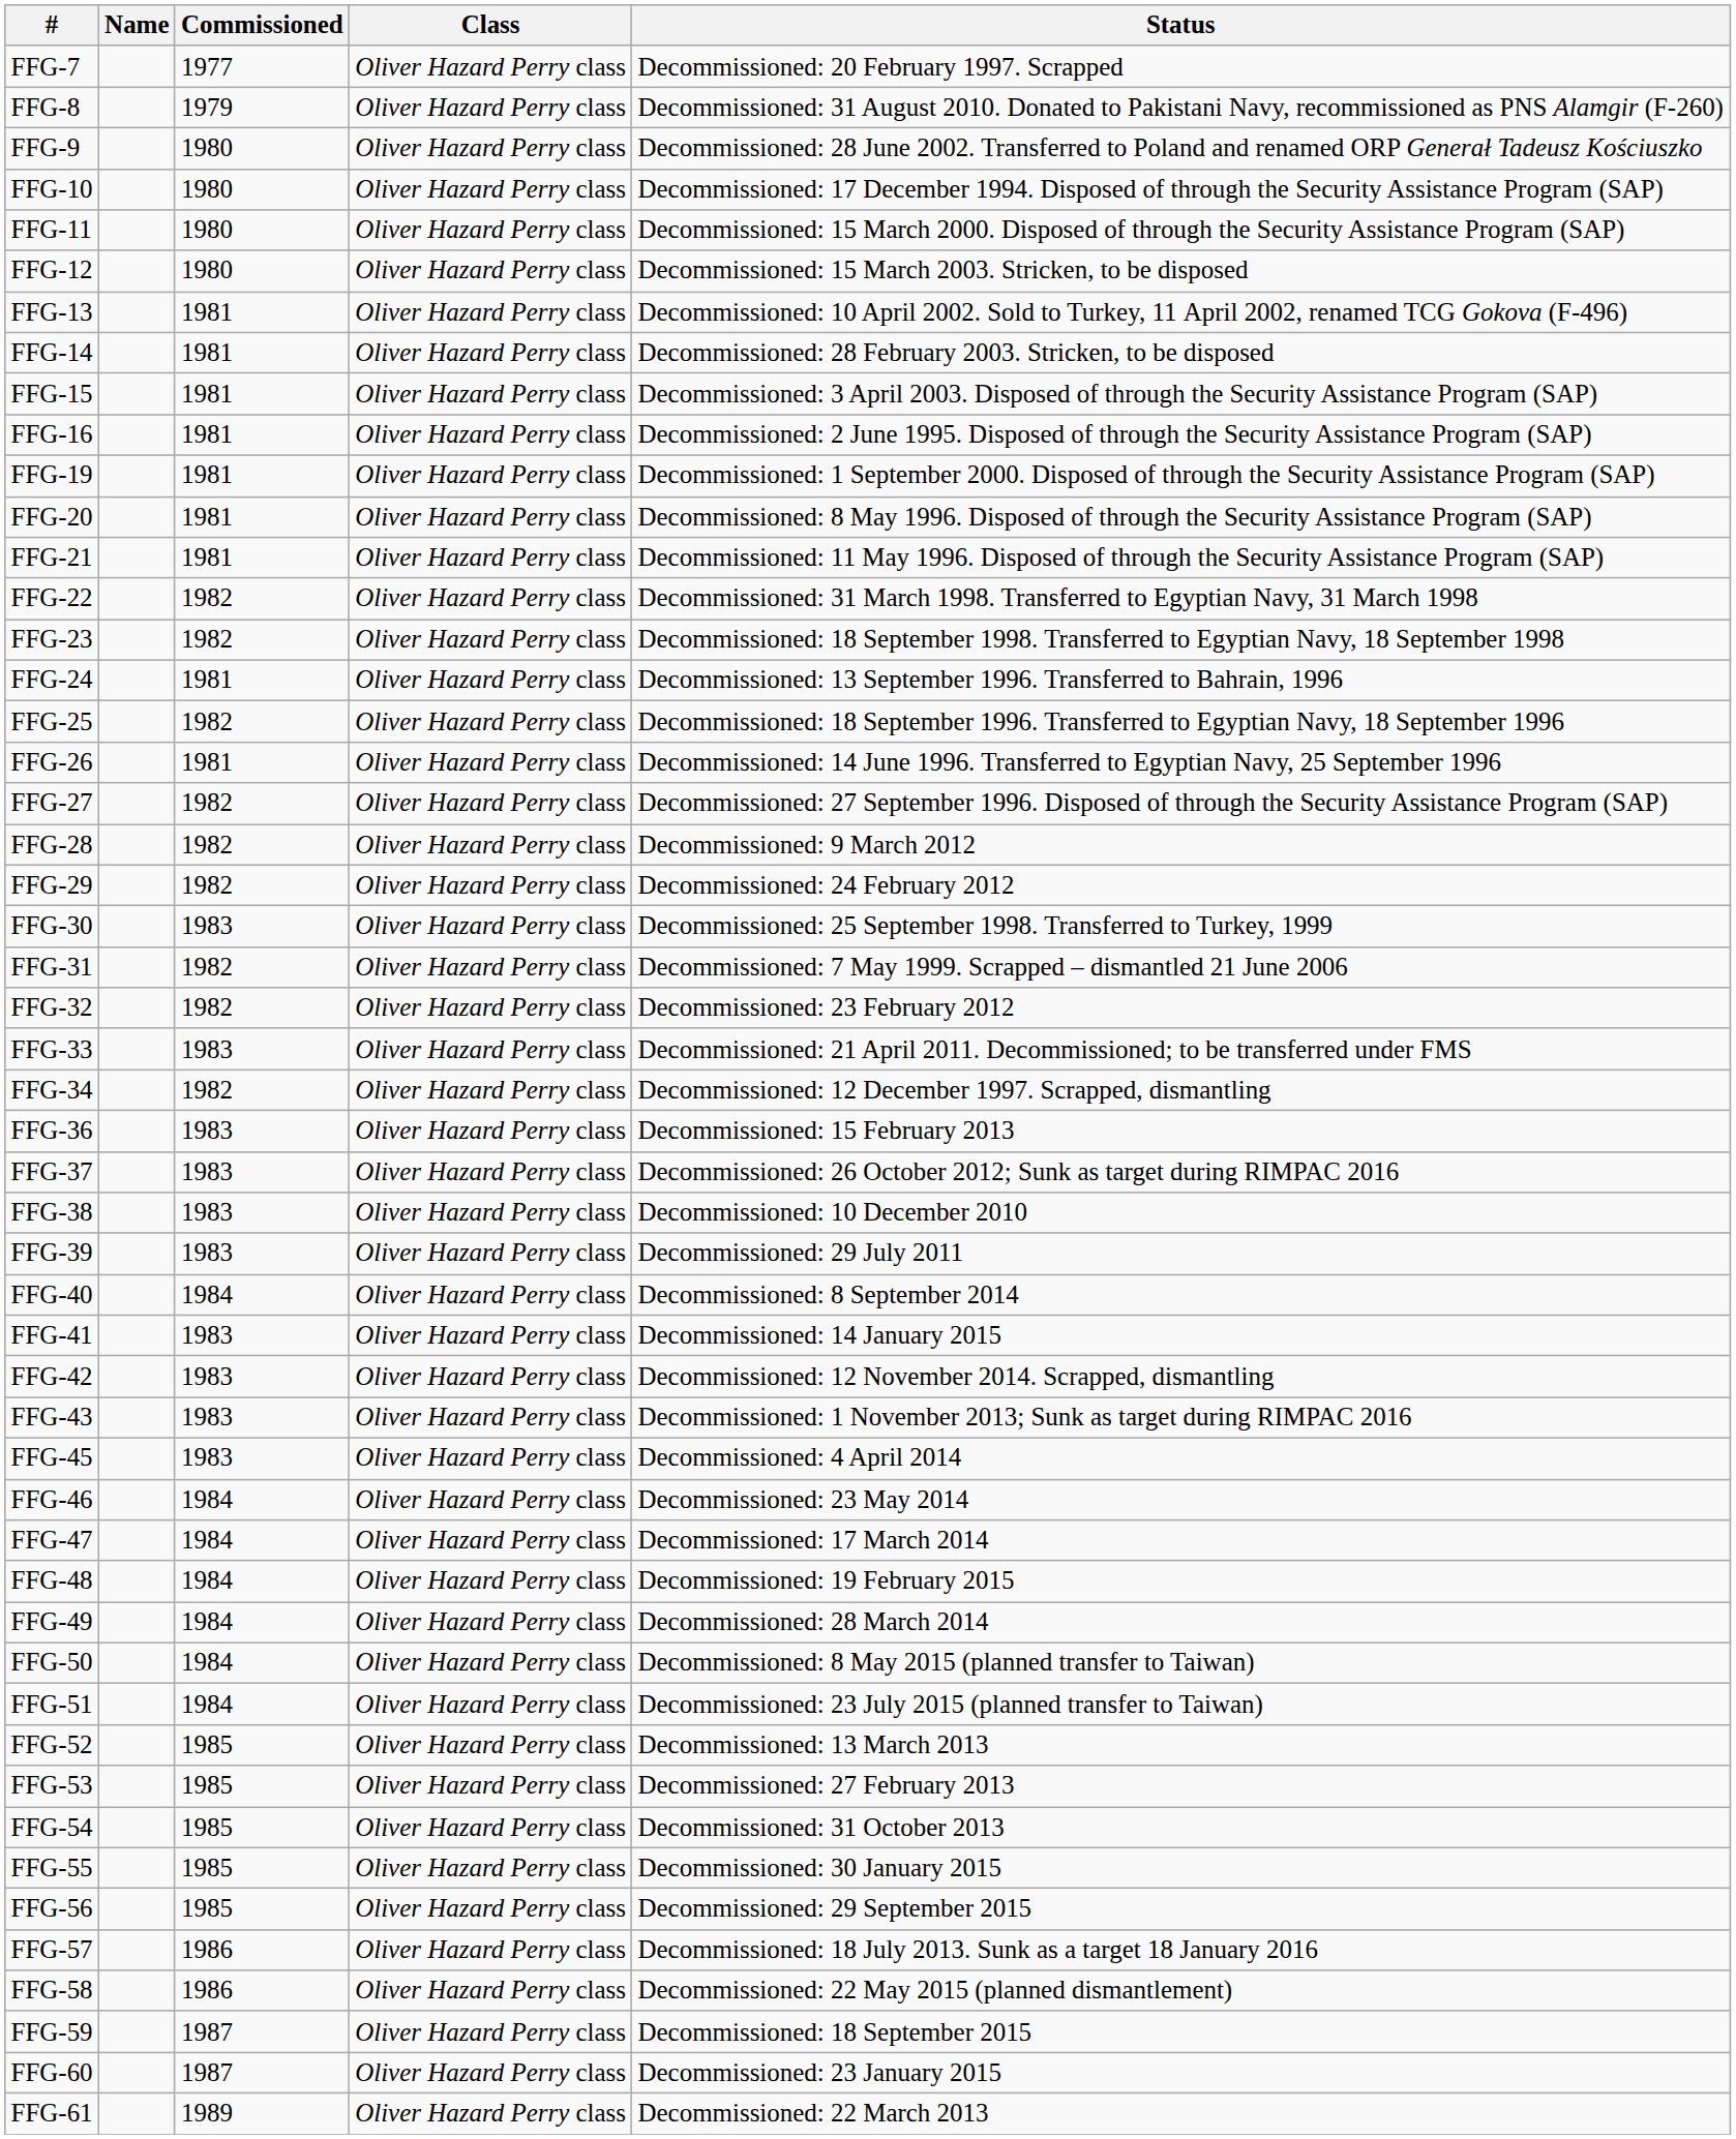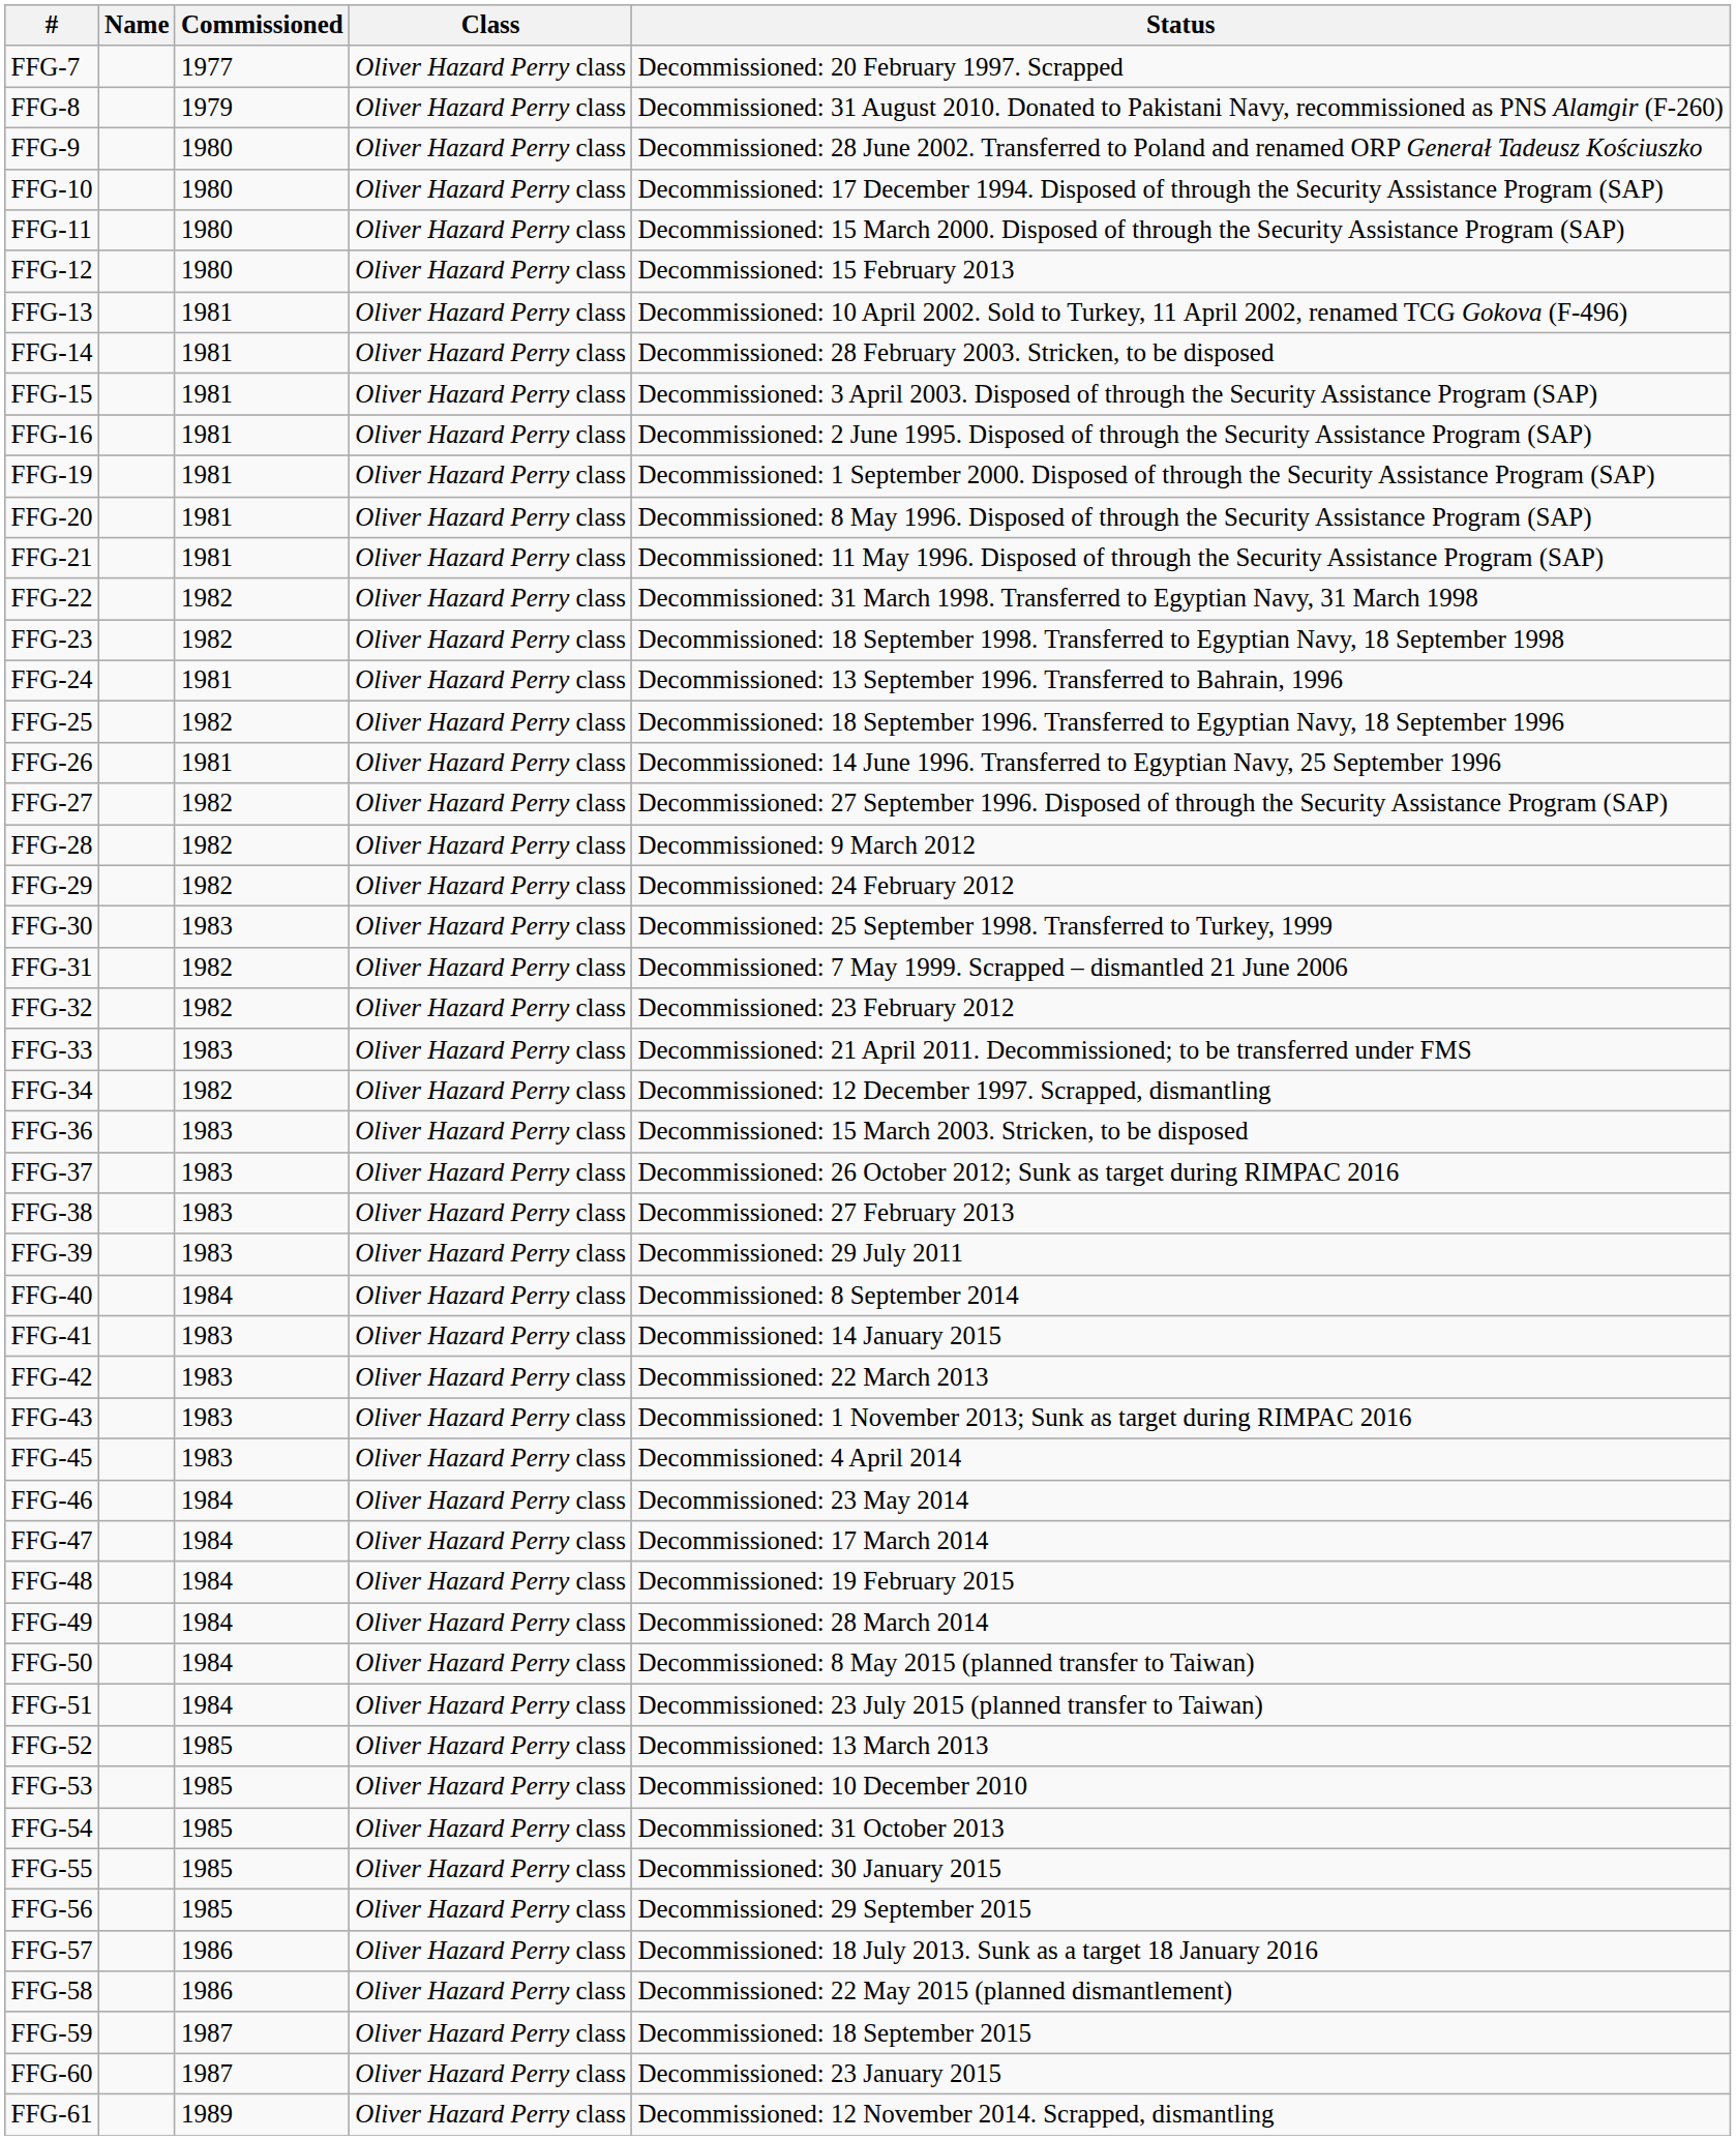FFG-12 | Status: Decommissioned: 15 March 2003. Stricken, to be disposed -> Decommissioned: 15 February 2013
FFG-36 | Status: Decommissioned: 15 February 2013 -> Decommissioned: 15 March 2003. Stricken, to be disposed
FFG-38 | Status: Decommissioned: 10 December 2010 -> Decommissioned: 27 February 2013
FFG-42 | Status: Decommissioned: 12 November 2014. Scrapped, dismantling -> Decommissioned: 22 March 2013
FFG-53 | Status: Decommissioned: 27 February 2013 -> Decommissioned: 10 December 2010
FFG-61 | Status: Decommissioned: 22 March 2013 -> Decommissioned: 12 November 2014. Scrapped, dismantling
